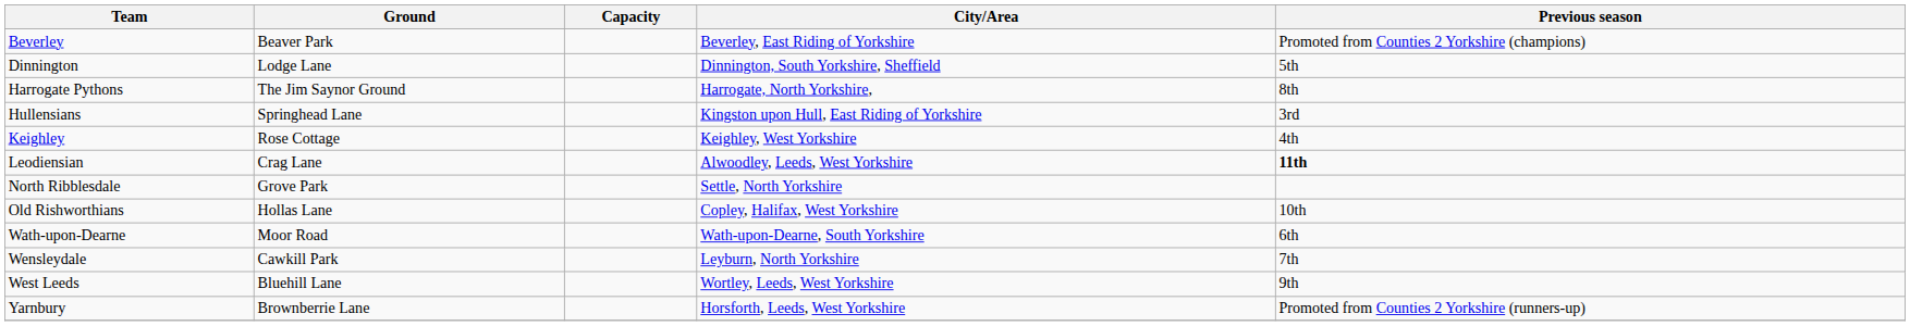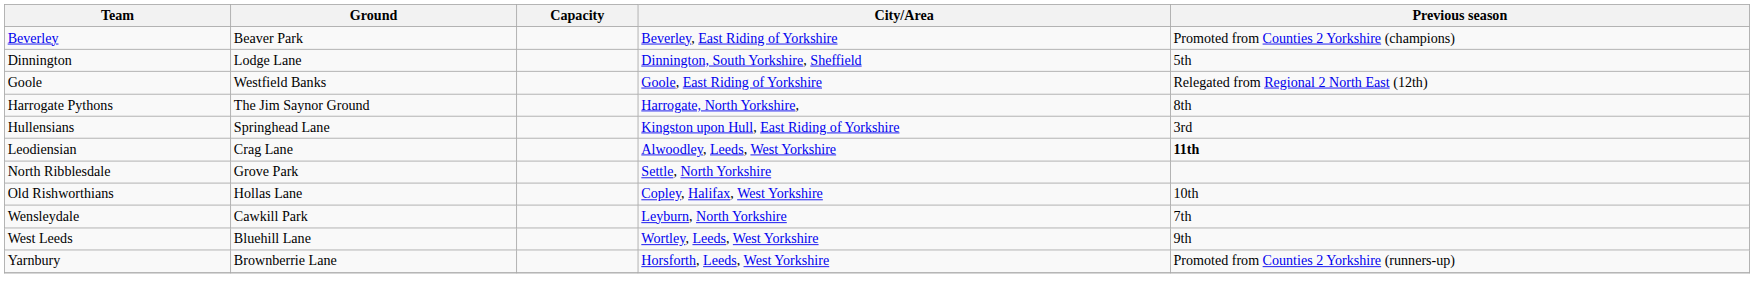+ row: Goole | Westfield Banks | Goole, East Riding of Yorkshire | Relegated from Regional 2 North East (12th)
- row: Keighley | Rose Cottage | Keighley, West Yorkshire | 4th
- row: Wath-upon-Dearne | Moor Road | Wath-upon-Dearne, South Yorkshire | 6th
